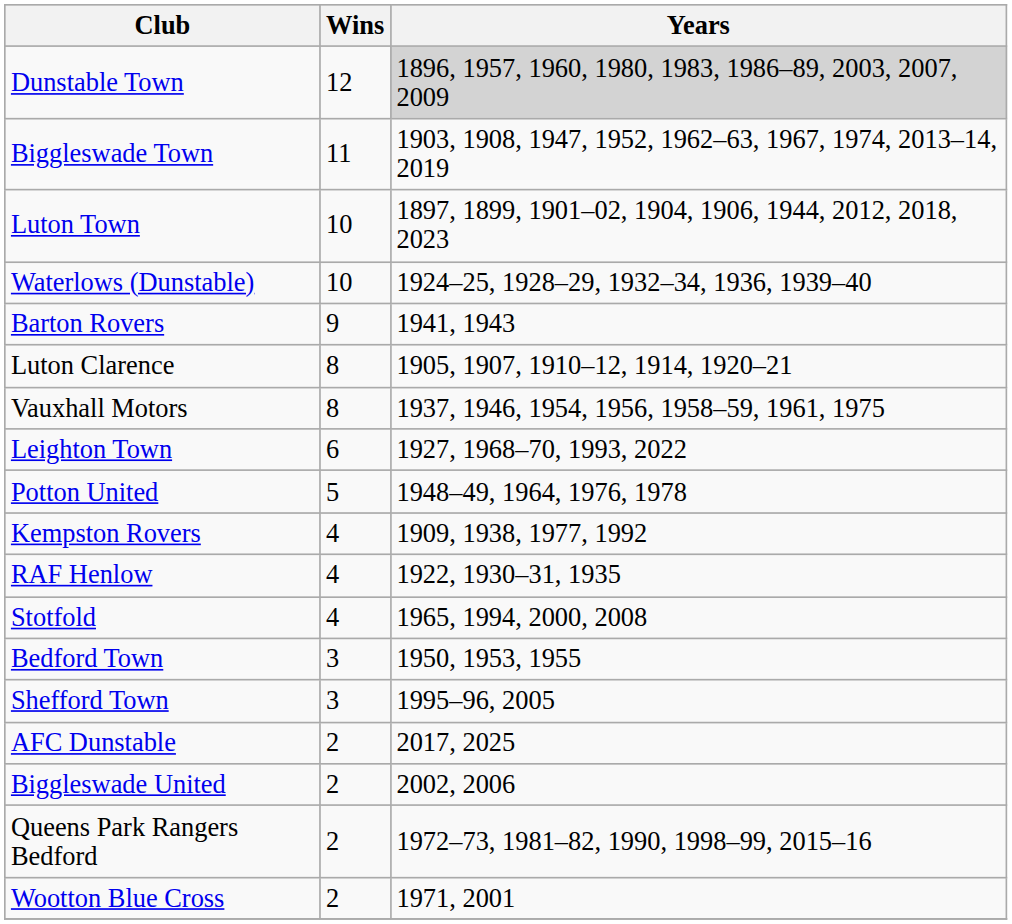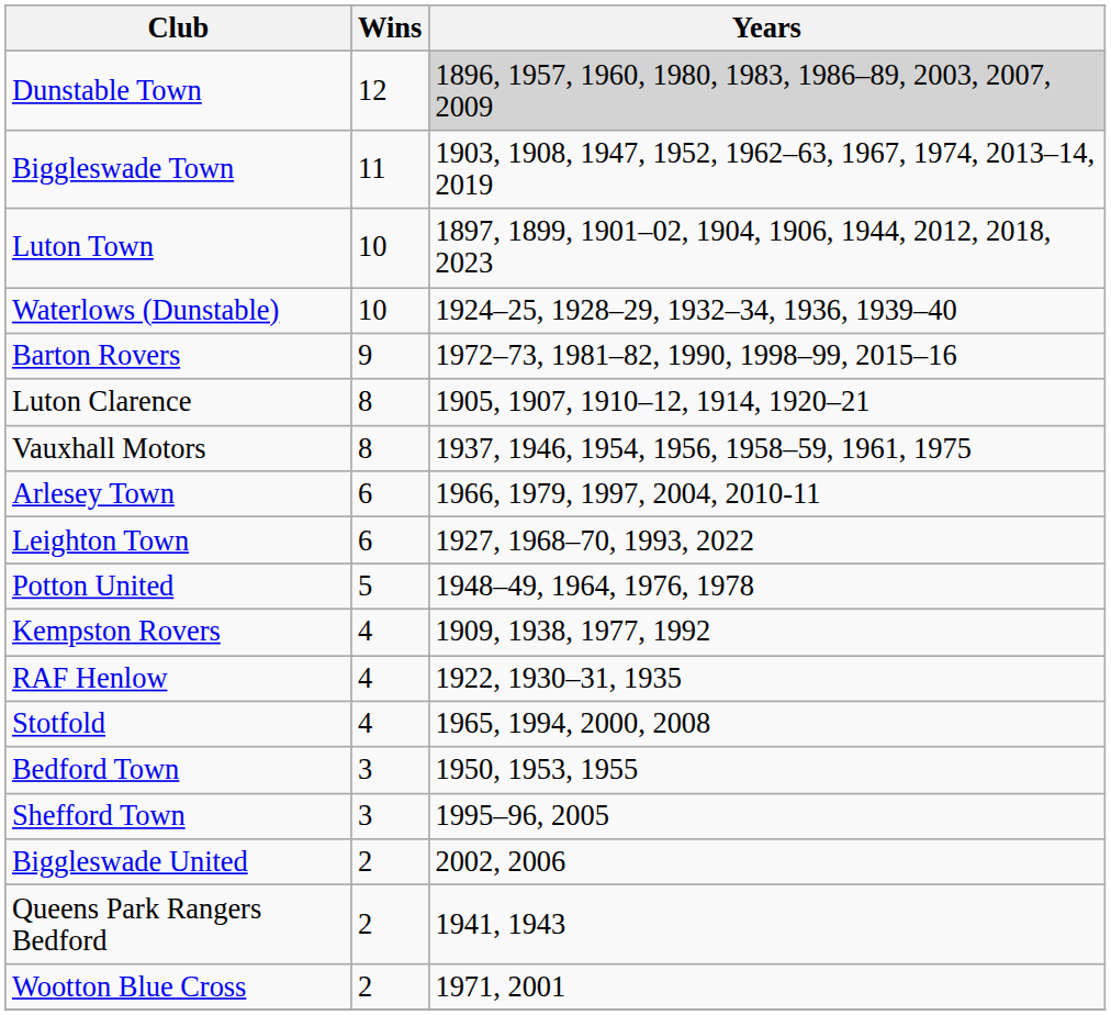Barton Rovers | Years: 1941, 1943 -> 1972–73, 1981–82, 1990, 1998–99, 2015–16
+ row: Arlesey Town | 6 | 1966, 1979, 1997, 2004, 2010-11
- row: AFC Dunstable | 2 | 2017, 2025
Queens Park Rangers Bedford | Years: 1972–73, 1981–82, 1990, 1998–99, 2015–16 -> 1941, 1943
